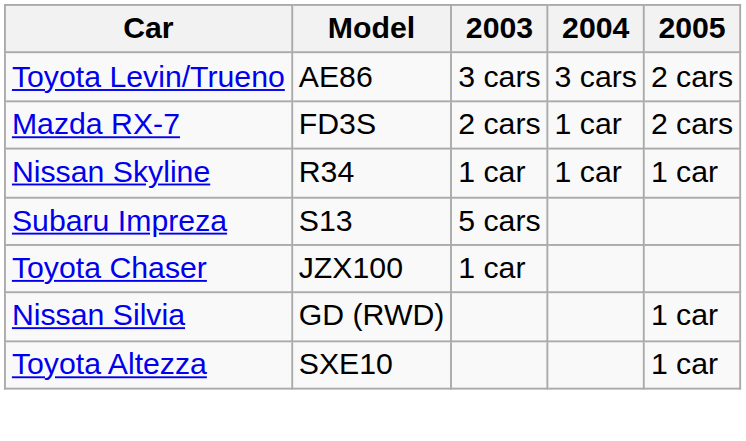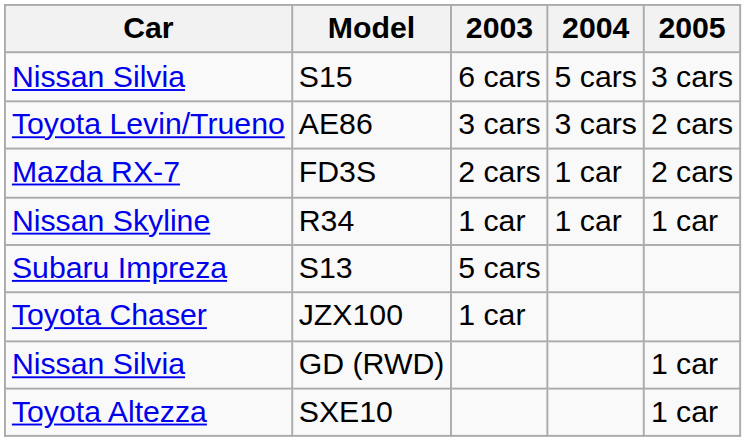+ row: Nissan Silvia | S15 | 6 cars | 5 cars | 3 cars
